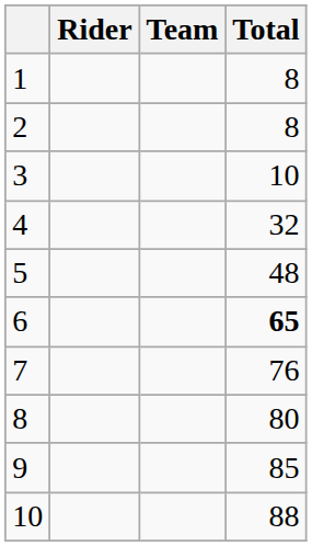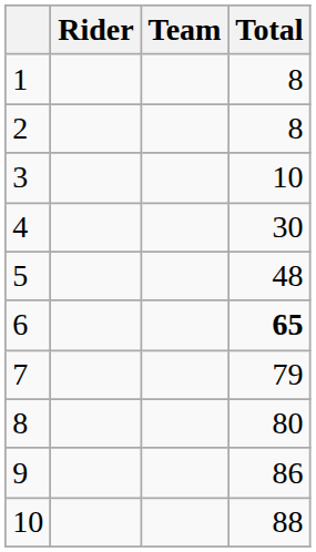4 | Total: 32 -> 30
7 | Total: 76 -> 79
9 | Total: 85 -> 86
